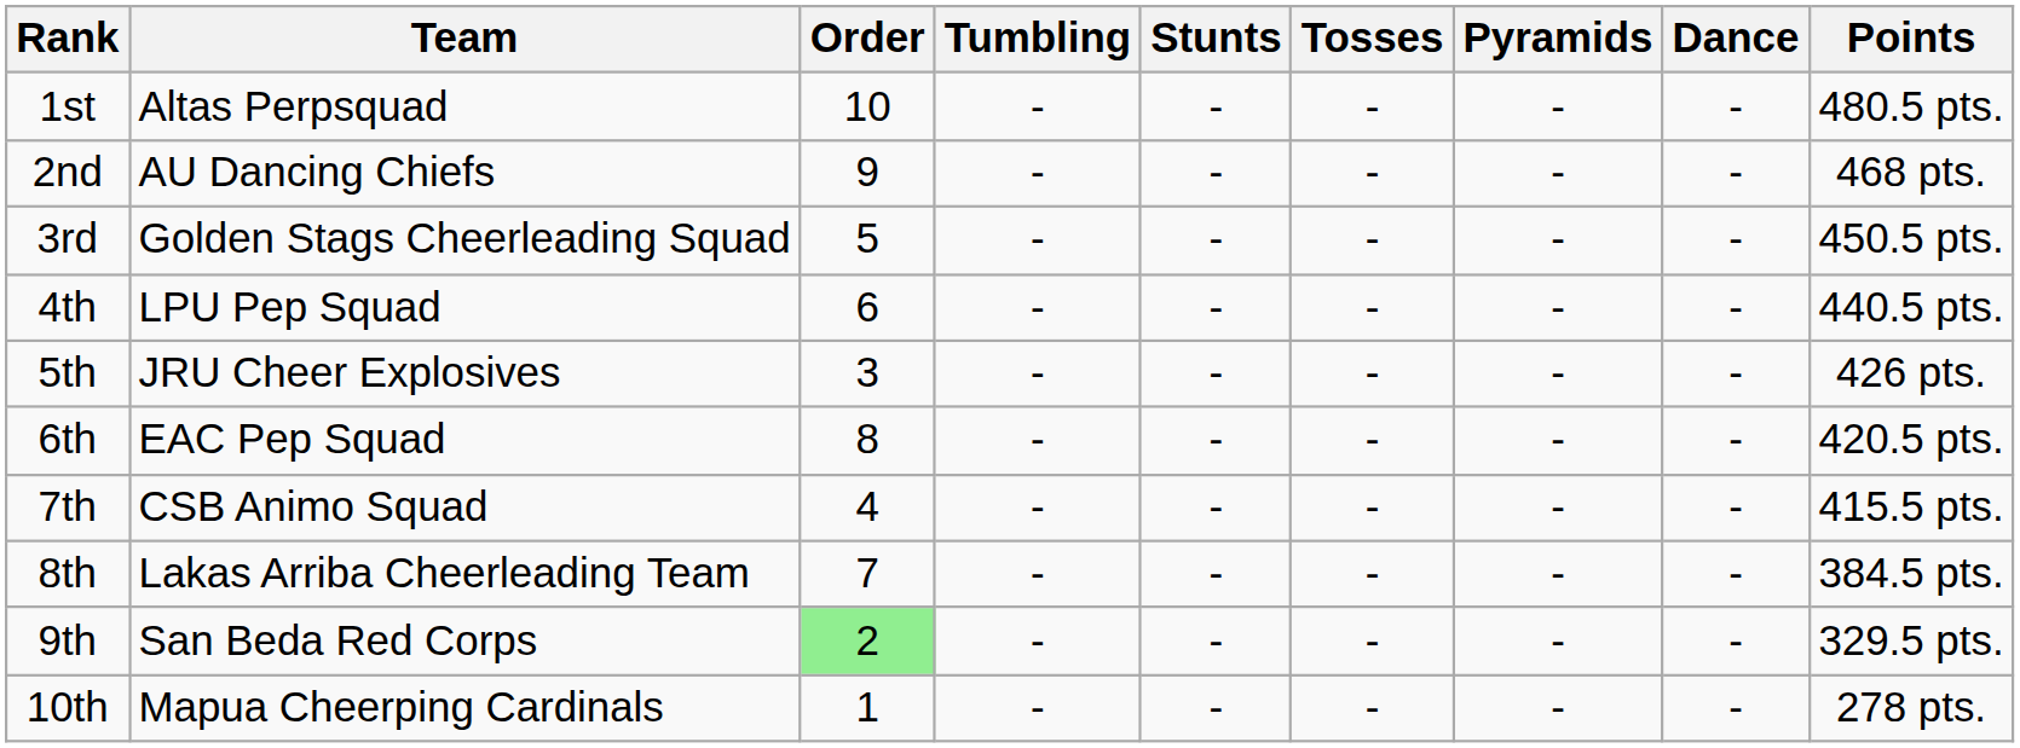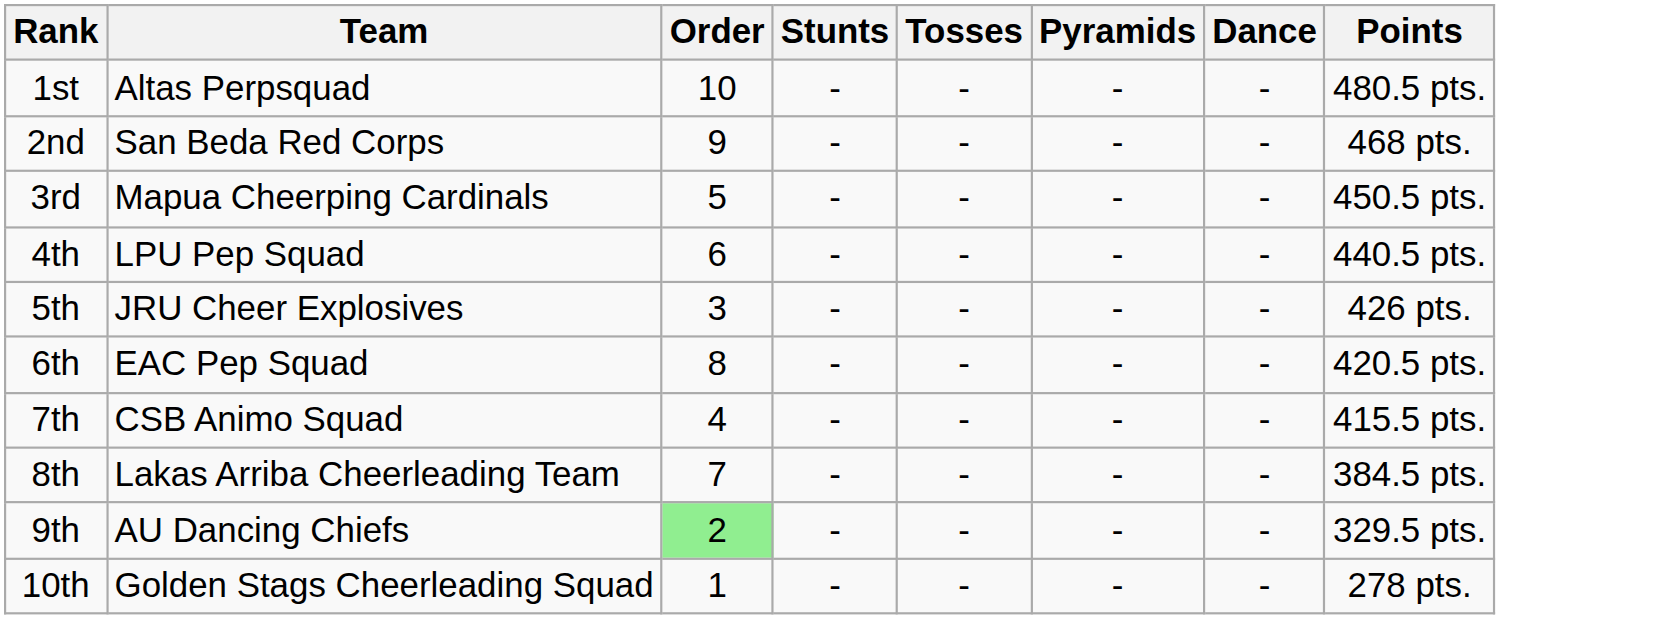- column: Tumbling | - | - | - | - | - | - | - | - | - | -
2nd | Team: AU Dancing Chiefs -> San Beda Red Corps
3rd | Team: Golden Stags Cheerleading Squad -> Mapua Cheerping Cardinals
9th | Team: San Beda Red Corps -> AU Dancing Chiefs
10th | Team: Mapua Cheerping Cardinals -> Golden Stags Cheerleading Squad
